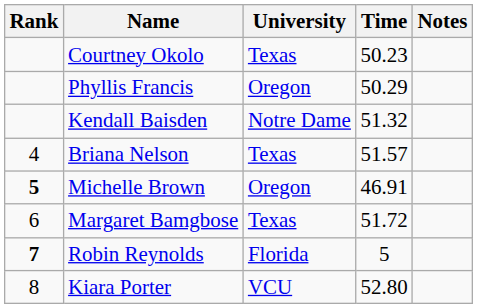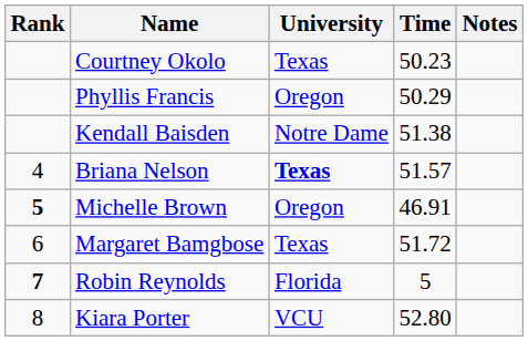Kendall Baisden | Time: 51.32 -> 51.38
Briana Nelson | University: normal -> bold
